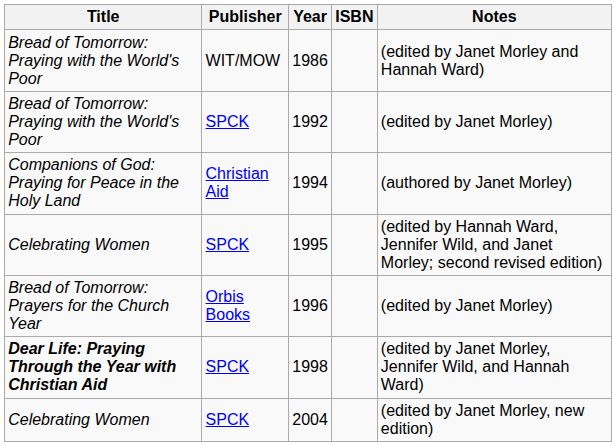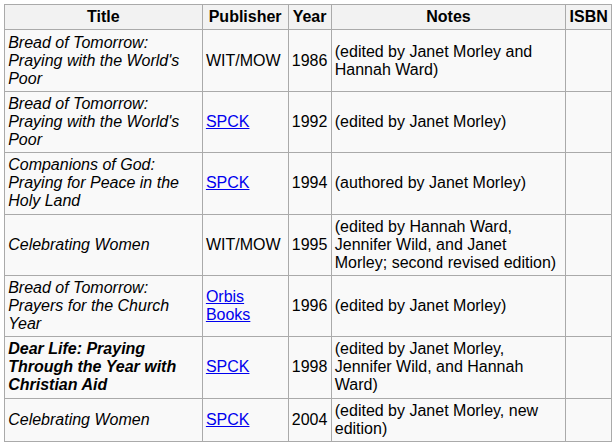columns swapped: ISBN <-> Notes
1994 | Publisher: Christian Aid -> SPCK
1995 | Publisher: SPCK -> WIT/MOW
